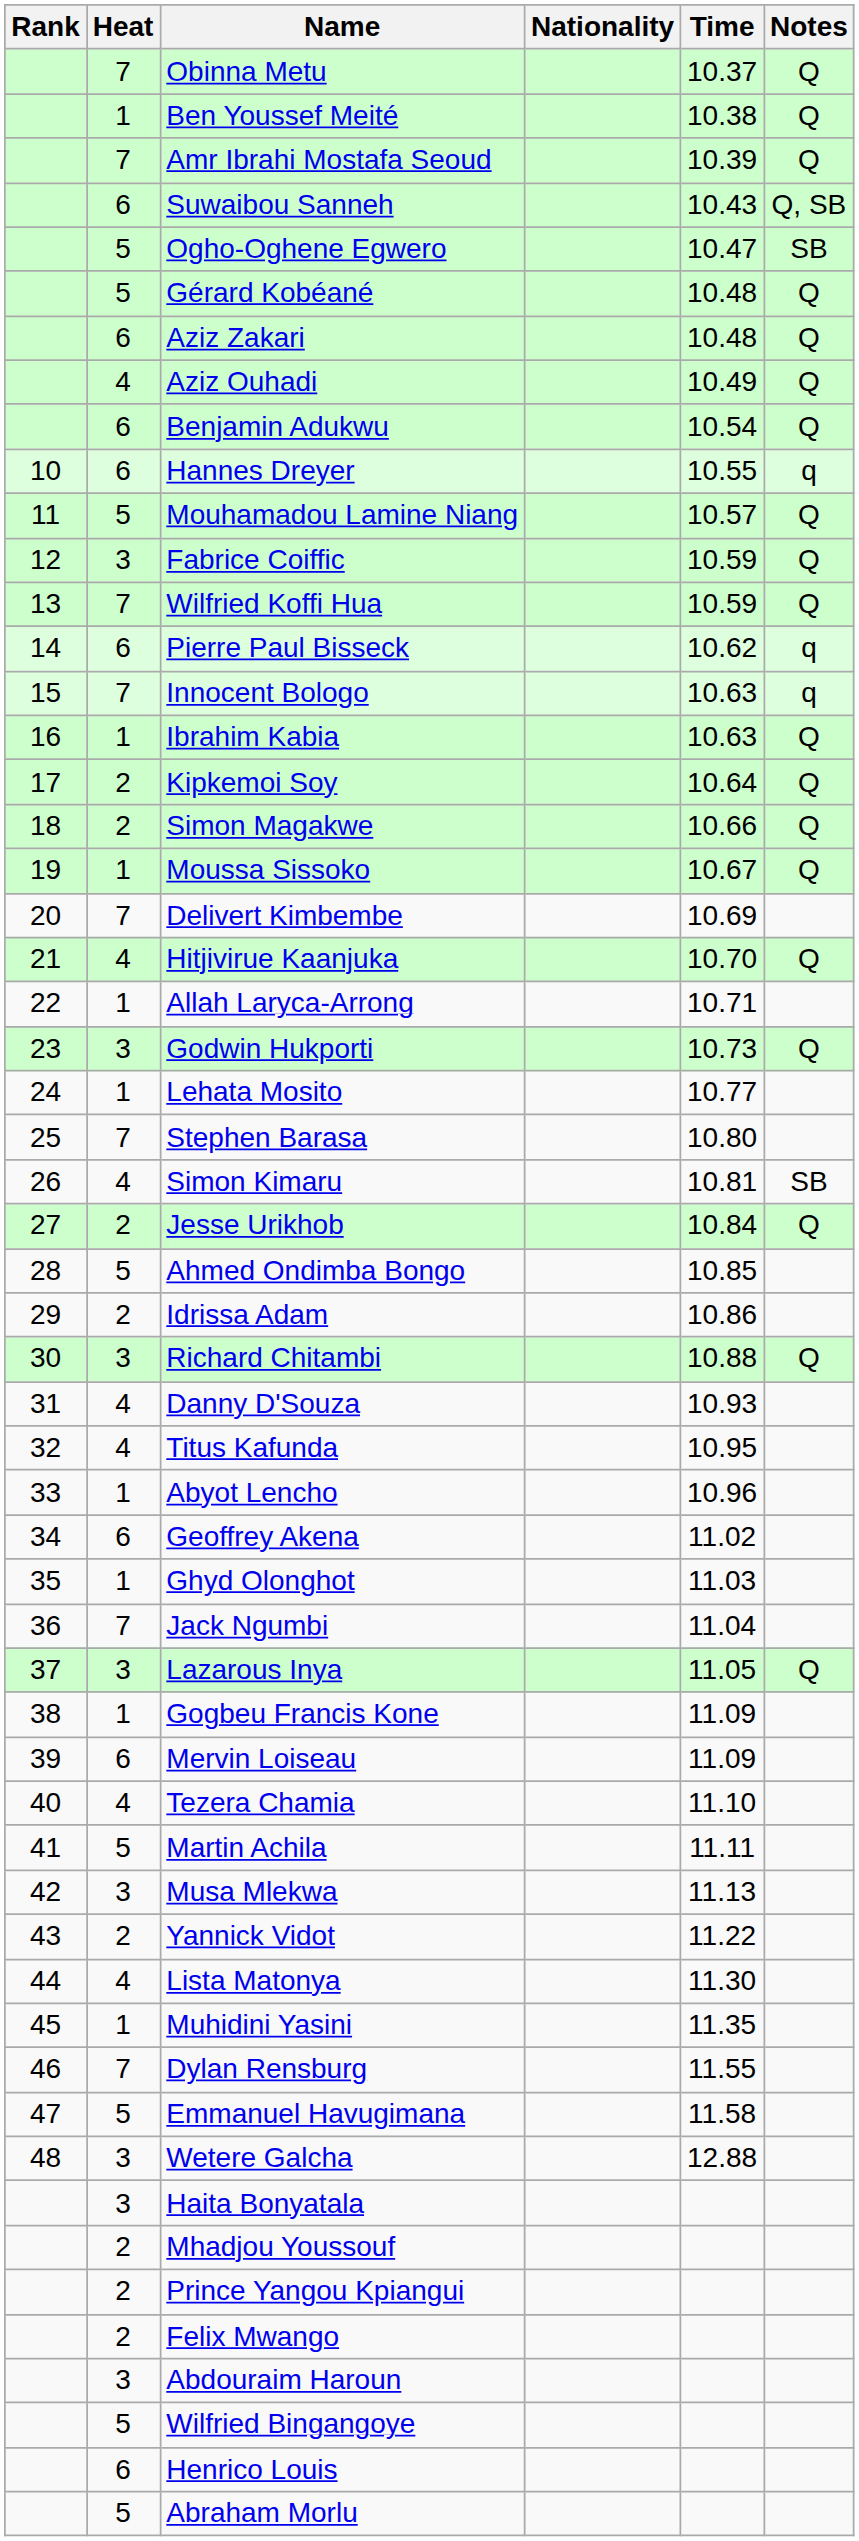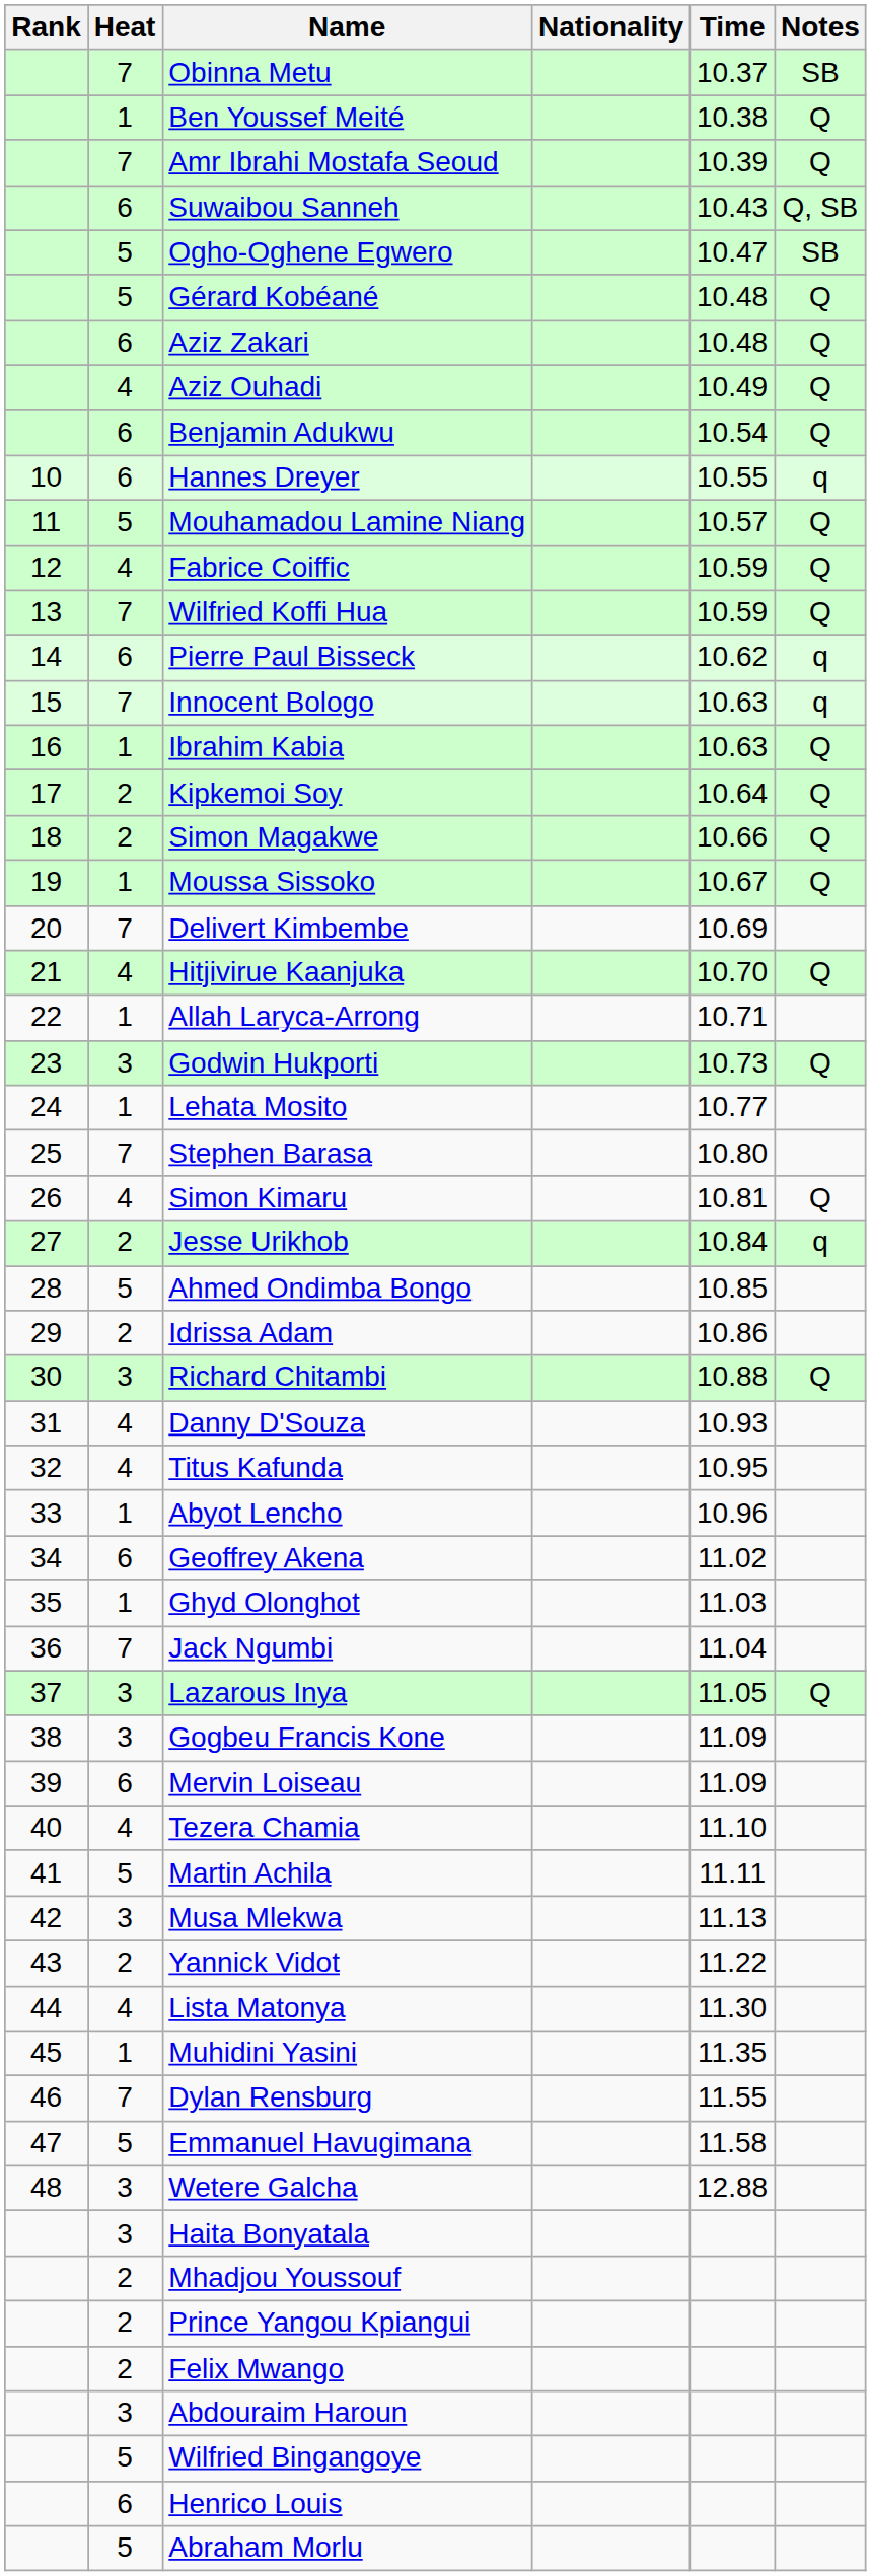Obinna Metu | Notes: Q -> SB
Fabrice Coiffic | Heat: 3 -> 4
Simon Kimaru | Notes: SB -> Q
Jesse Urikhob | Notes: Q -> q
Gogbeu Francis Kone | Heat: 1 -> 3
